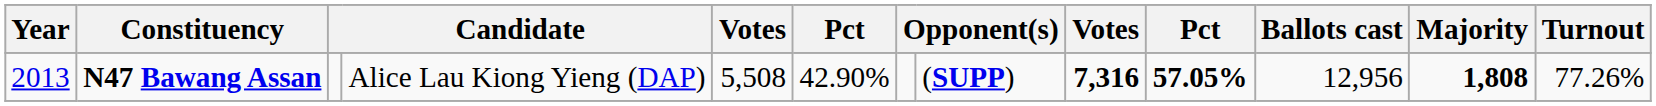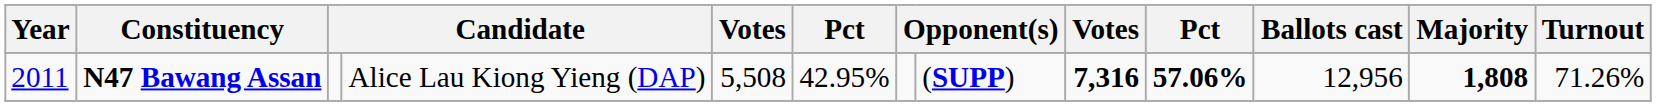N47 Bawang Assan | Year: 2013 -> 2011
N47 Bawang Assan | column 6: 42.90% -> 42.95%
N47 Bawang Assan | column 10: 57.05% -> 57.06%
N47 Bawang Assan | Turnout: 77.26% -> 71.26%
